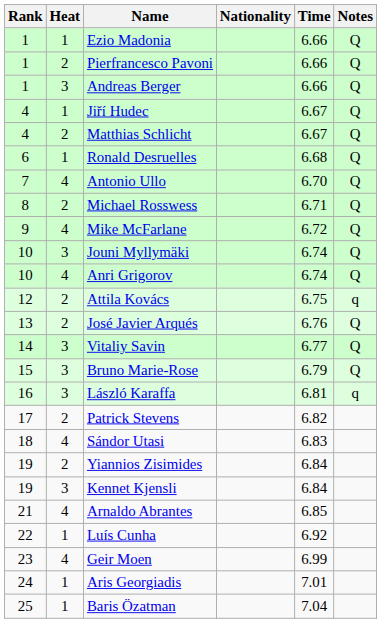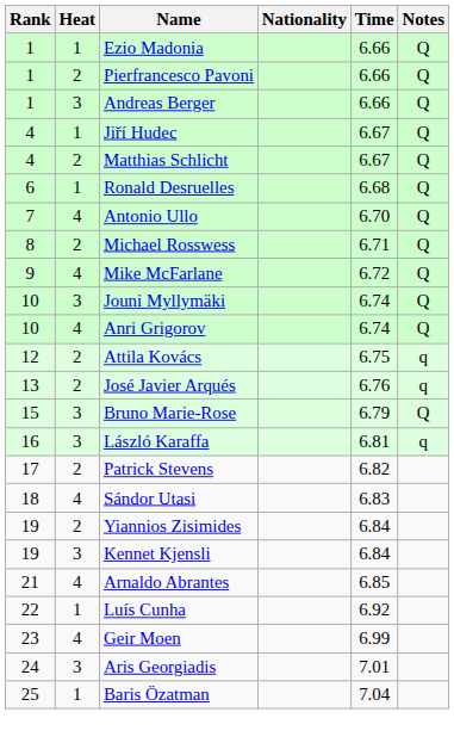José Javier Arqués | Notes: Q -> q
- row: 14 | 3 | Vitaliy Savin | 6.77 | Q
Aris Georgiadis | Heat: 1 -> 3
